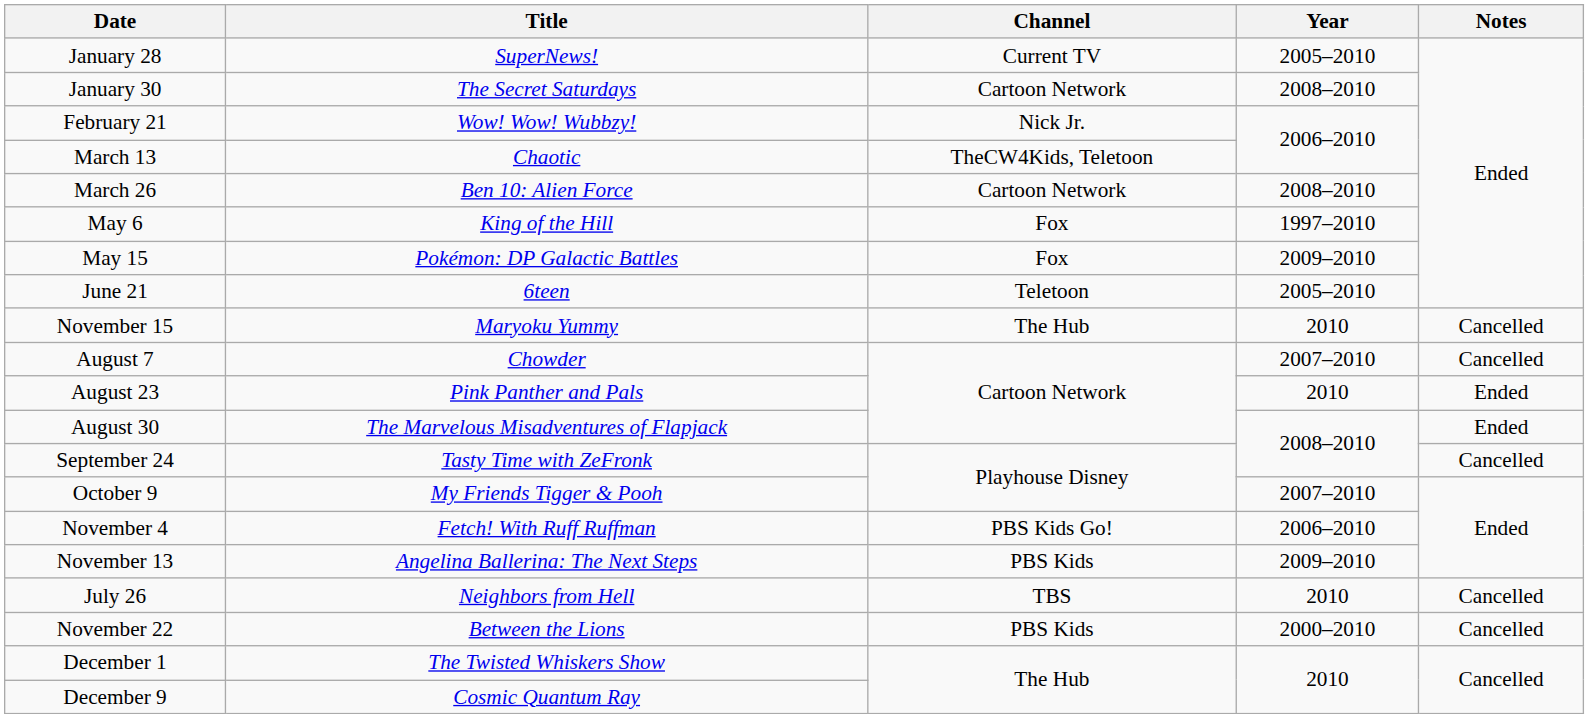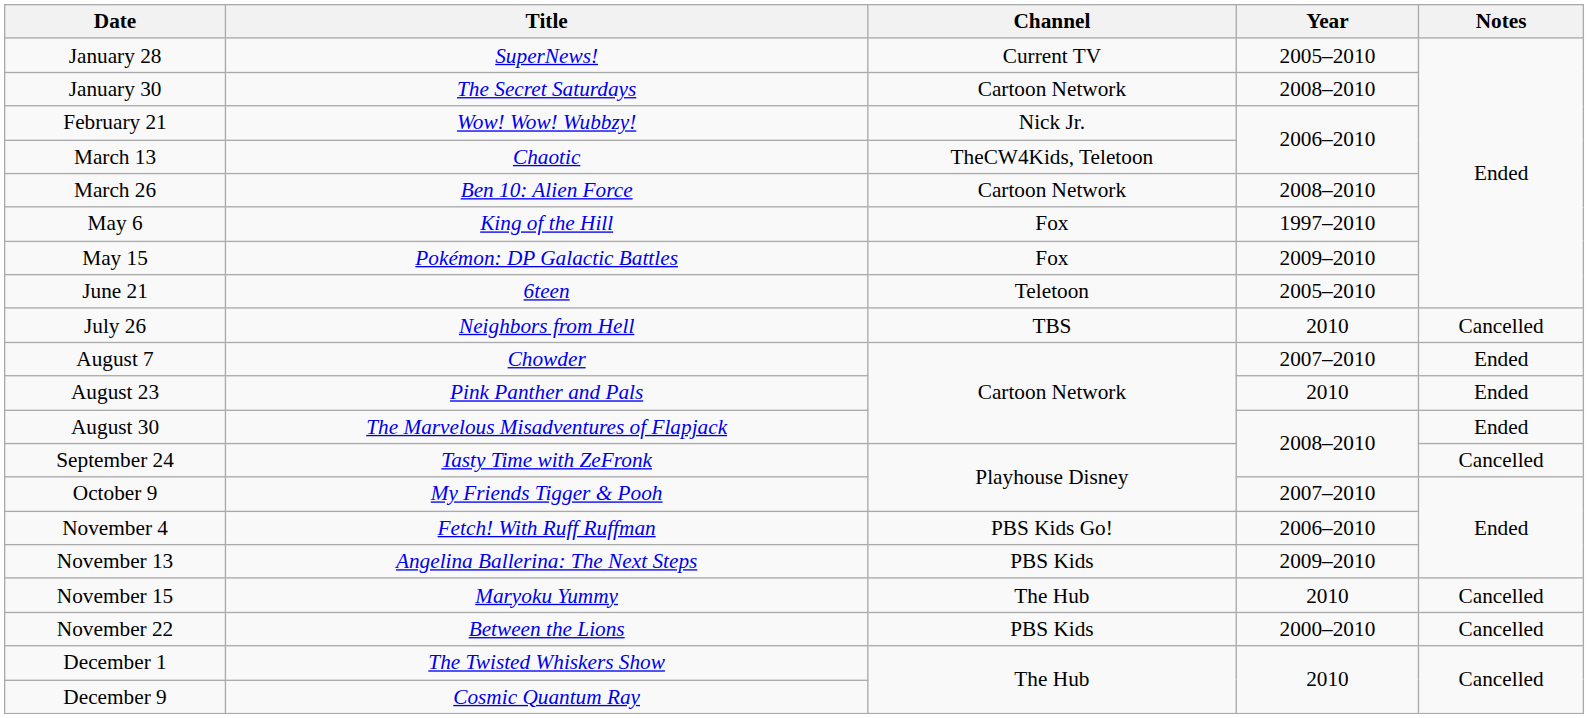rows swapped: July 26 <-> November 15
August 7 | Notes: Cancelled -> Ended
